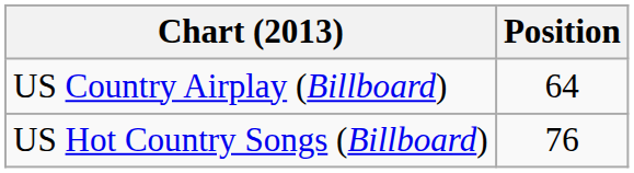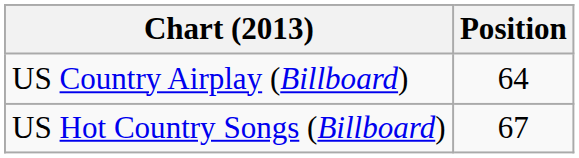US Hot Country Songs (Billboard) | Position: 76 -> 67
